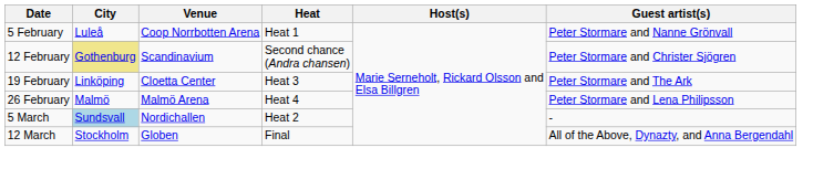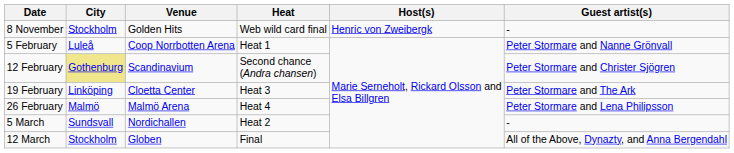+ row: 8 November | Stockholm | Golden Hits | Web wild card final | Henric von Zweibergk | -
5 March | City: lightblue background -> no background
